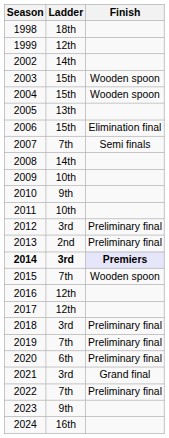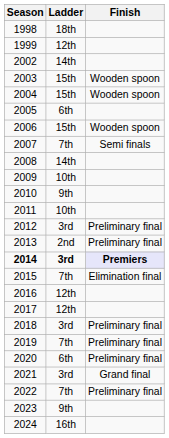2005 | Ladder: 13th -> 6th
2006 | Finish: Elimination final -> Wooden spoon
2015 | Finish: Wooden spoon -> Elimination final
